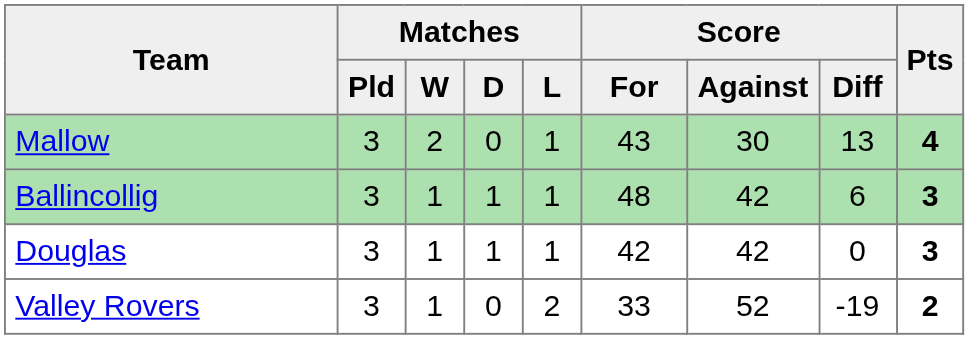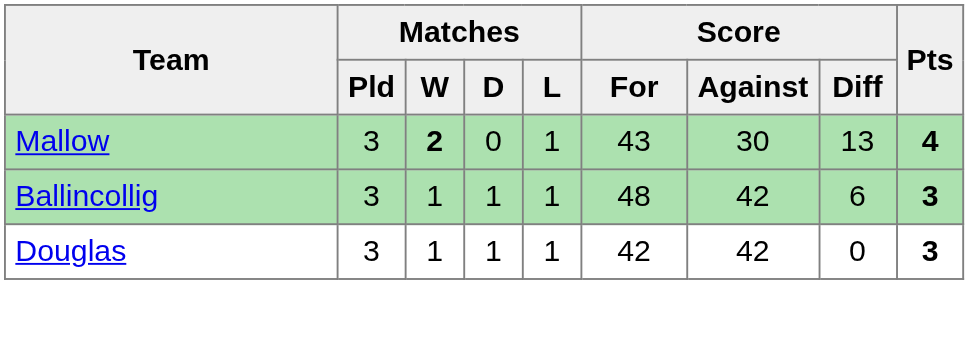Mallow | Matches / W: normal -> bold
- row: Valley Rovers | 3 | 1 | 0 | 2 | 33 | 52 | -19 | 2
